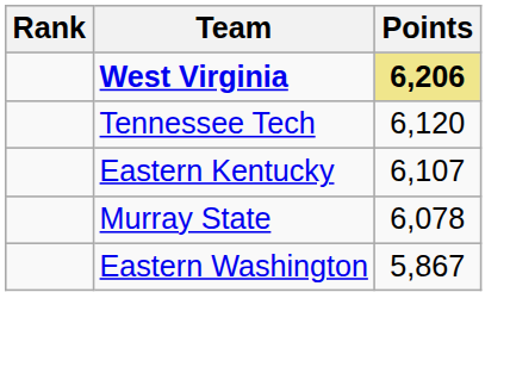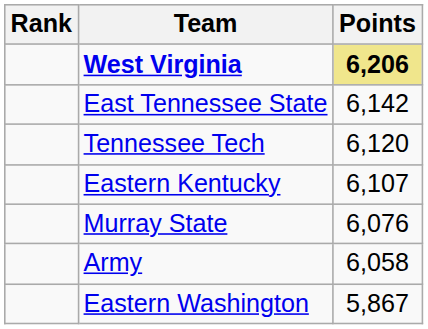+ row: East Tennessee State | 6,142
Murray State | Points: 6,078 -> 6,076
+ row: Army | 6,058
